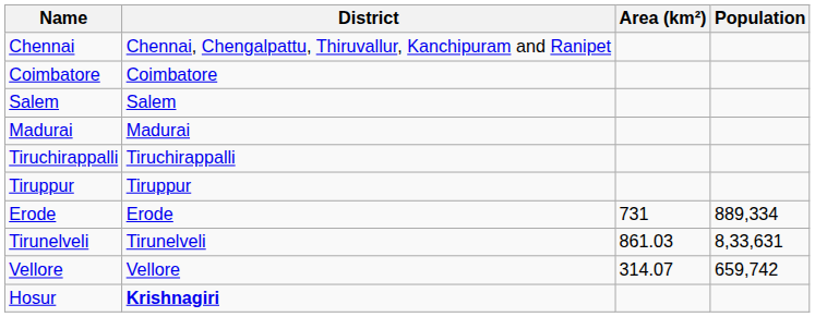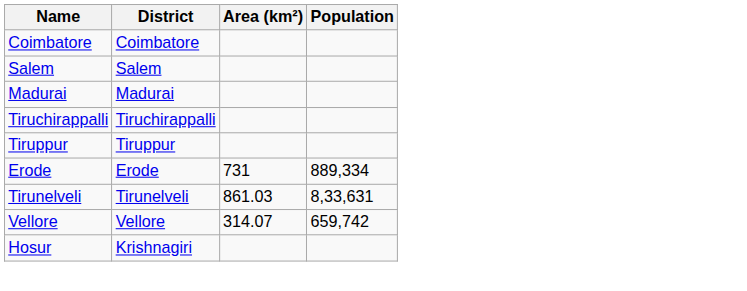- row: Chennai | Chennai, Chengalpattu, Thiruvallur, Kanchipuram and Ranipet
Hosur | District: bold -> normal
